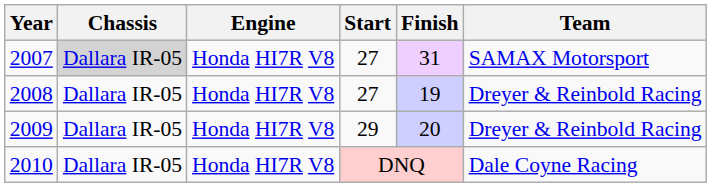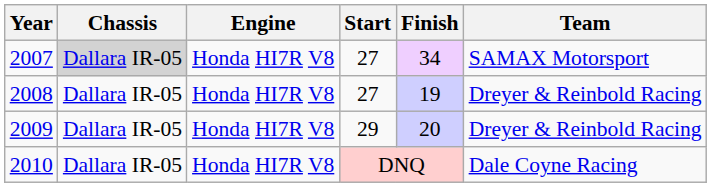2007 | Finish: 31 -> 34
